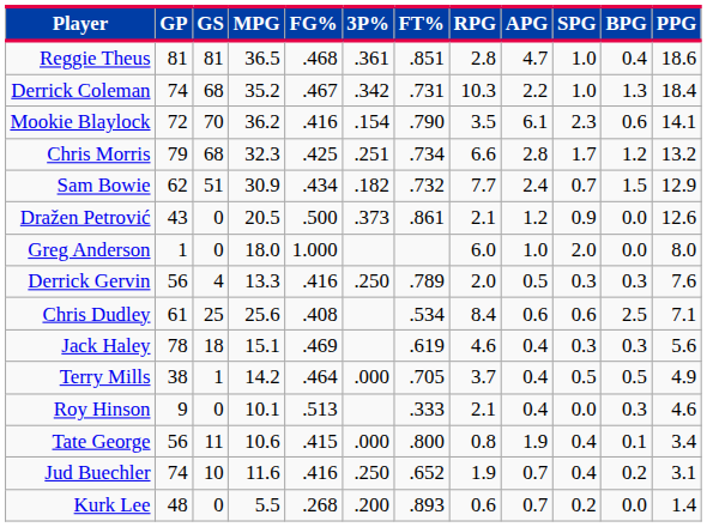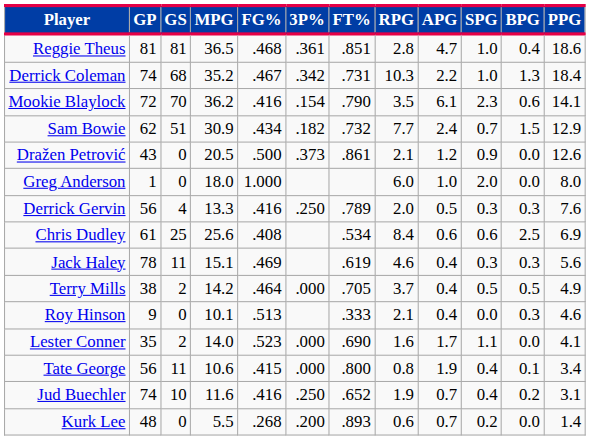- row: Chris Morris | 79 | 68 | 32.3 | .425 | .251 | .734 | 6.6 | 2.8 | 1.7 | 1.2 | 13.2
Chris Dudley | PPG: 7.1 -> 6.9
Jack Haley | GS: 18 -> 11
Terry Mills | GS: 1 -> 2
+ row: Lester Conner | 35 | 2 | 14.0 | .523 | .000 | .690 | 1.6 | 1.7 | 1.1 | 0.0 | 4.1
